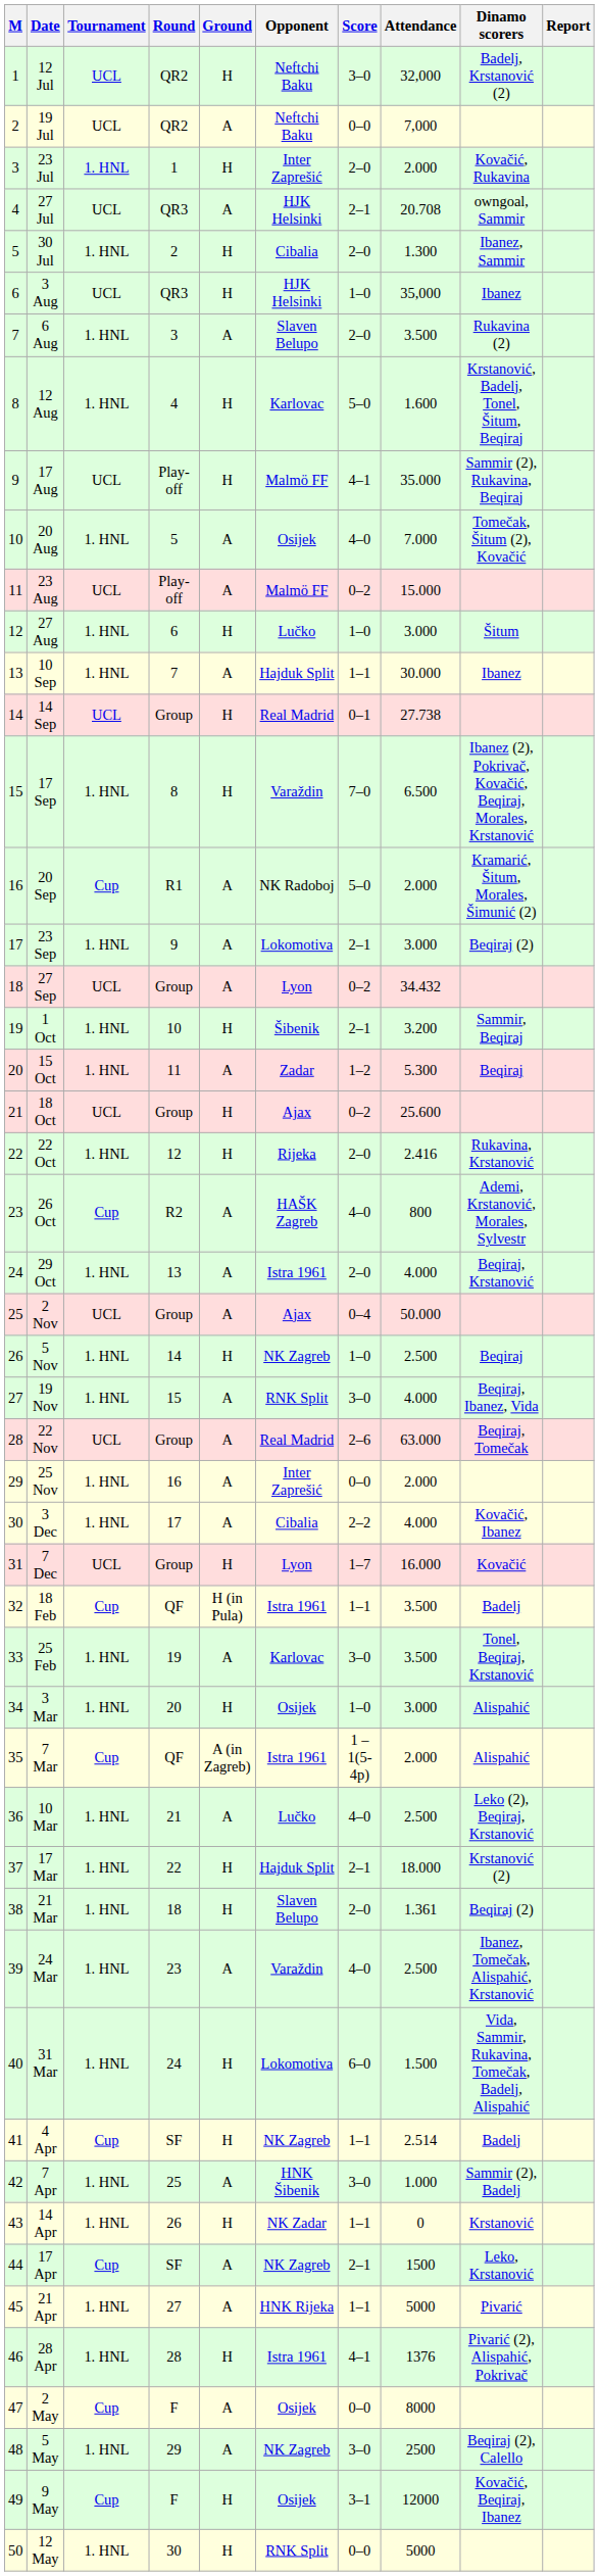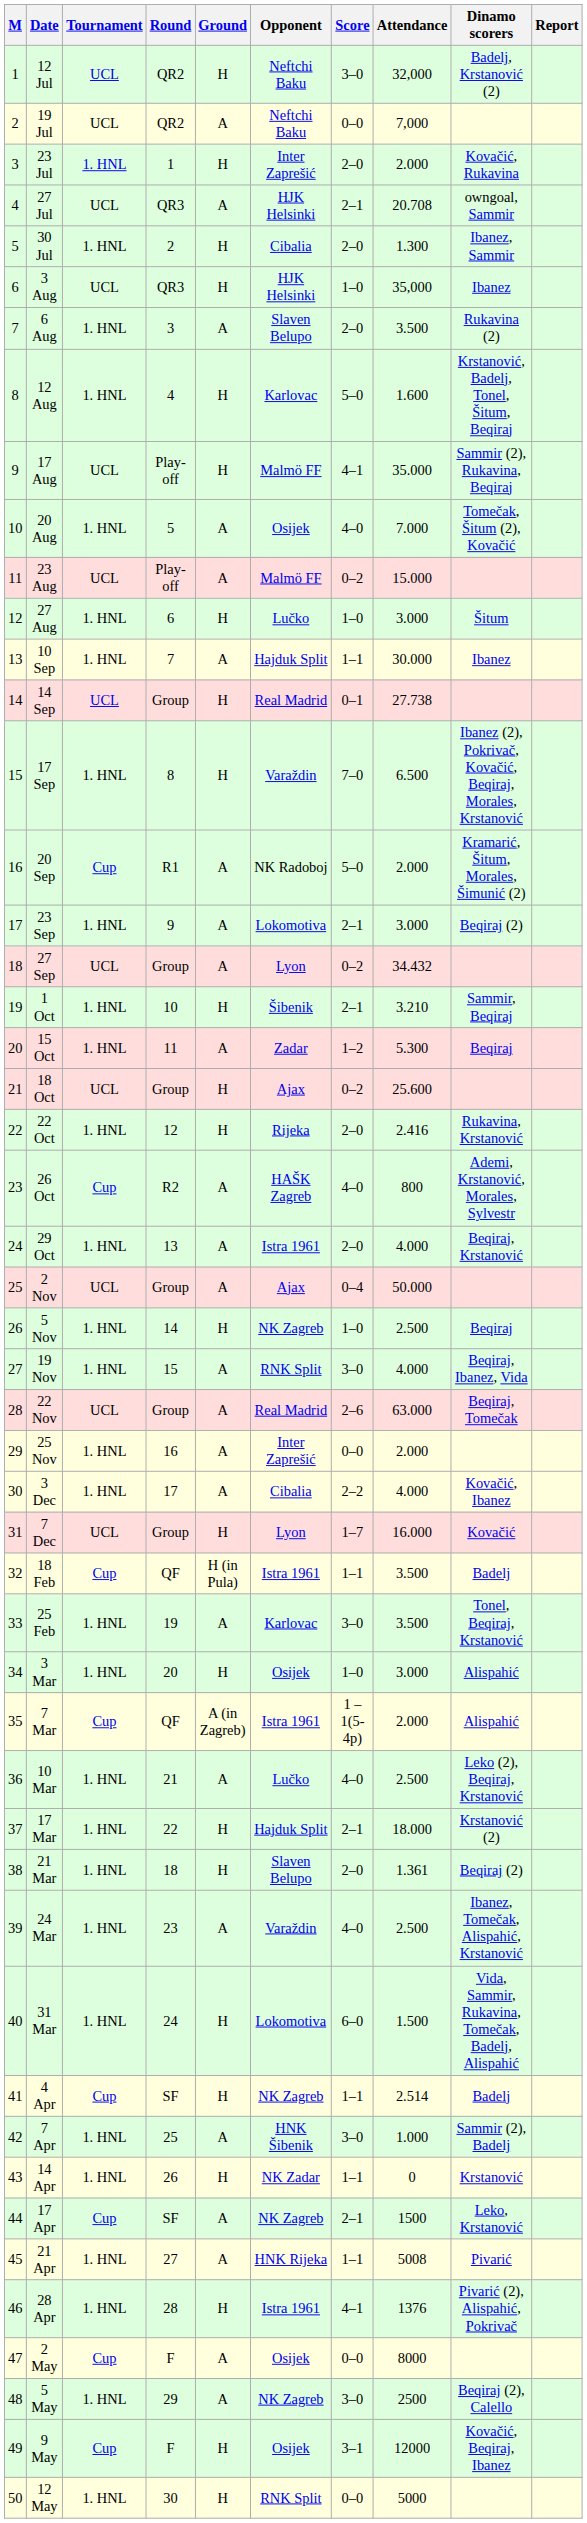1 Oct | Attendance: 3.200 -> 3.210
21 Apr | Attendance: 5000 -> 5008
